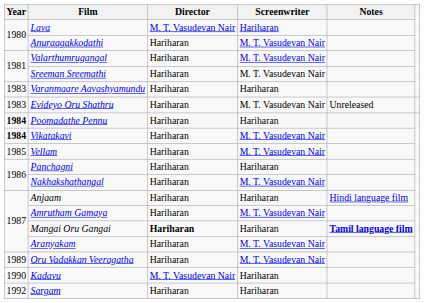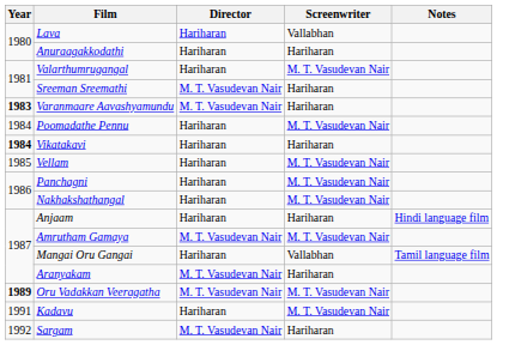Lava | Director: M. T. Vasudevan Nair -> Hariharan
Lava | Screenwriter: Hariharan -> Vallabhan
Anuraagakkodathi | Screenwriter: M. T. Vasudevan Nair -> Hariharan
Sreeman Sreemathi | Director: Hariharan -> M. T. Vasudevan Nair
Sreeman Sreemathi | Screenwriter: M. T. Vasudevan Nair -> Hariharan
Varanmaare Aavashyamundu | Year: normal -> bold
Varanmaare Aavashyamundu | Director: Hariharan -> M. T. Vasudevan Nair
- row: 1983 | Evideyo Oru Shathru | Hariharan | M. T. Vasudevan Nair | Unreleased
Poomadathe Pennu | Year: bold -> normal
Poomadathe Pennu | Screenwriter: Hariharan -> M. T. Vasudevan Nair
Vikatakavi | Screenwriter: M. T. Vasudevan Nair -> Hariharan
Panchagni | Screenwriter: Hariharan -> M. T. Vasudevan Nair
Amrutham Gamaya | Director: Hariharan -> M. T. Vasudevan Nair
Mangai Oru Gangai | Director: bold -> normal
Mangai Oru Gangai | Screenwriter: Hariharan -> Vallabhan
Mangai Oru Gangai | Notes: bold -> normal
Aranyakam | Director: Hariharan -> M. T. Vasudevan Nair
Aranyakam | Screenwriter: M. T. Vasudevan Nair -> Hariharan
Oru Vadakkan Veeragatha | Year: normal -> bold
Oru Vadakkan Veeragatha | Director: Hariharan -> M. T. Vasudevan Nair
Kadavu | Year: 1990 -> 1991
Kadavu | Director: M. T. Vasudevan Nair -> Hariharan
Kadavu | Screenwriter: Hariharan -> M. T. Vasudevan Nair
Sargam | Director: Hariharan -> M. T. Vasudevan Nair
